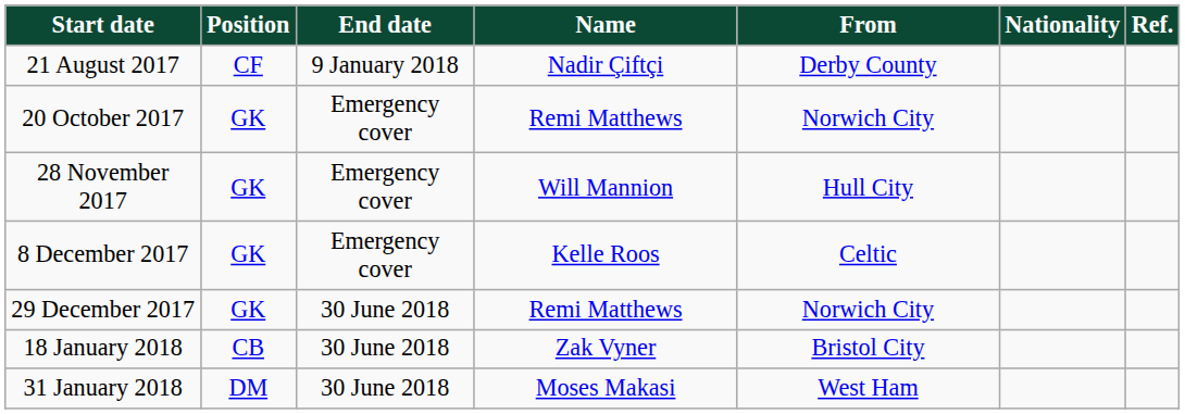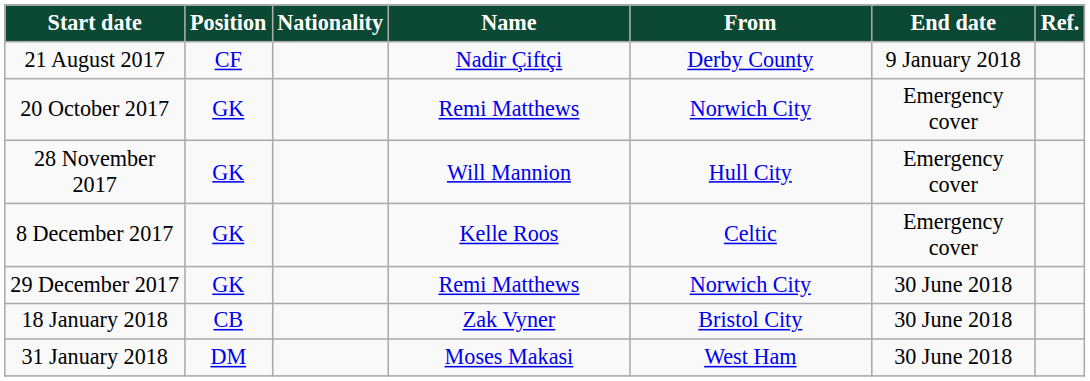columns swapped: Nationality <-> End date
